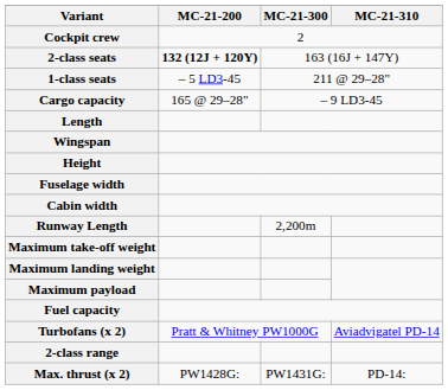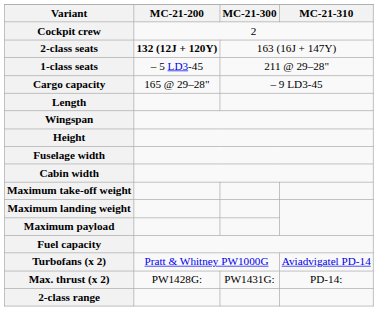- row: Runway Length | 2,200m
rows swapped: Max. thrust (x 2) <-> 2-class range
